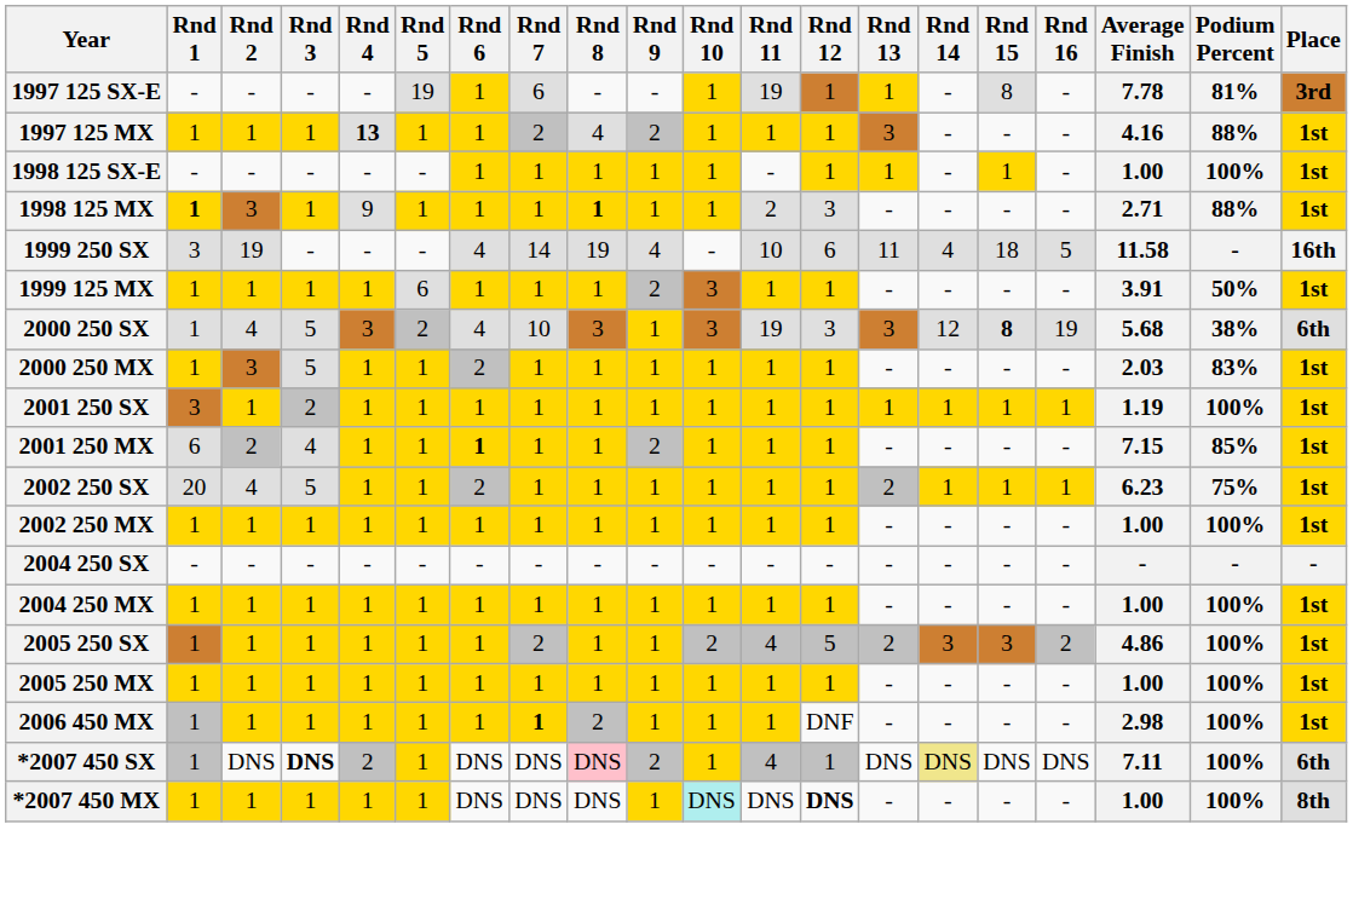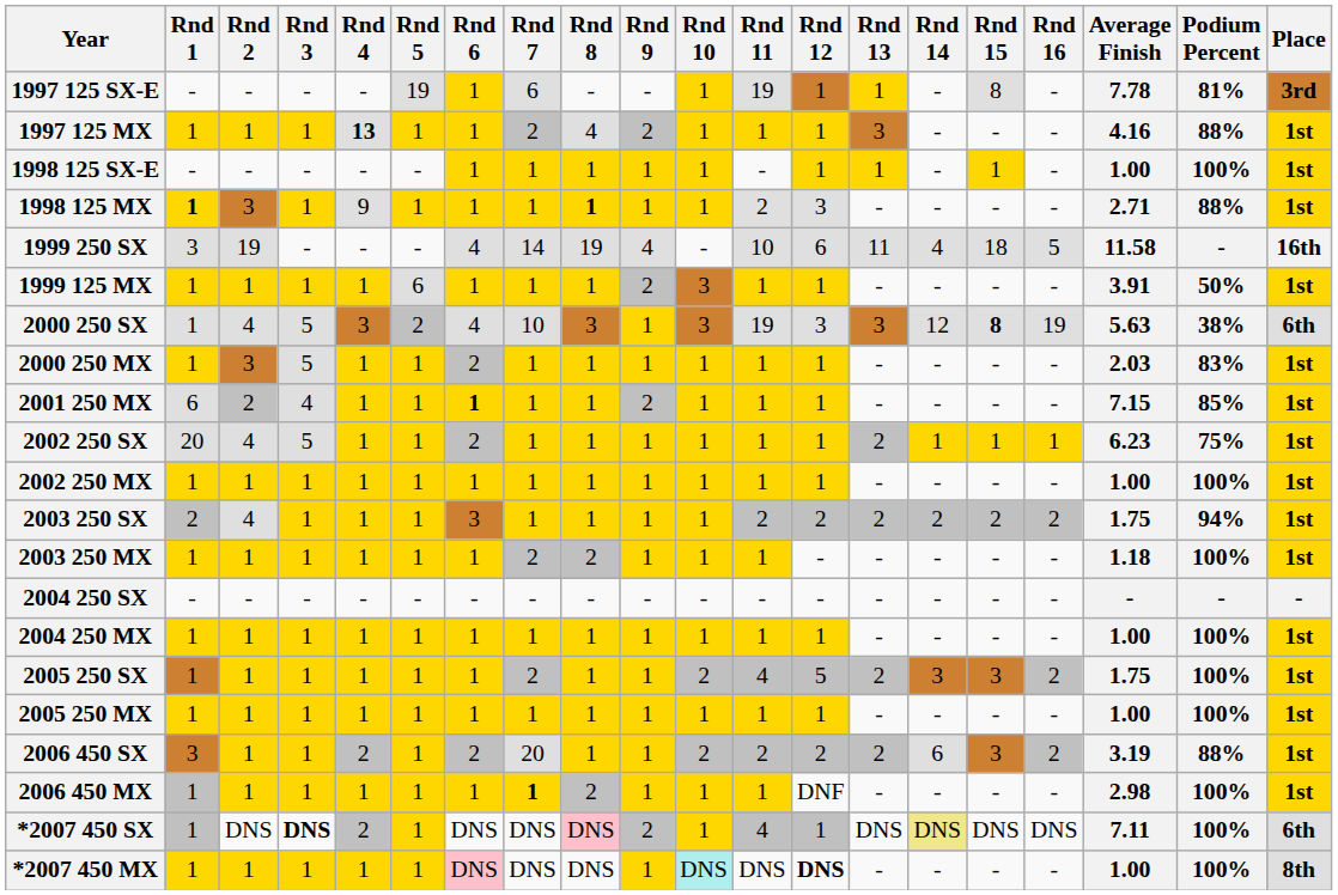2000 250 SX | Average Finish: 5.68 -> 5.63
- row: 2001 250 SX | 3 | 1 | 2 | 1 | 1 | 1 | 1 | 1 | 1 | 1 | 1 | 1 | 1 | 1 | 1 | 1 | 1.19 | 100% | 1st
+ row: 2003 250 SX | 2 | 4 | 1 | 1 | 1 | 3 | 1 | 1 | 1 | 1 | 2 | 2 | 2 | 2 | 2 | 2 | 1.75 | 94% | 1st
+ row: 2003 250 MX | 1 | 1 | 1 | 1 | 1 | 1 | 2 | 2 | 1 | 1 | 1 | - | - | - | - | - | 1.18 | 100% | 1st
2005 250 SX | Average Finish: 4.86 -> 1.75
+ row: 2006 450 SX | 3 | 1 | 1 | 2 | 1 | 2 | 20 | 1 | 1 | 2 | 2 | 2 | 2 | 6 | 3 | 2 | 3.19 | 88% | 1st
*2007 450 MX | Rnd 6: no background -> pink background
